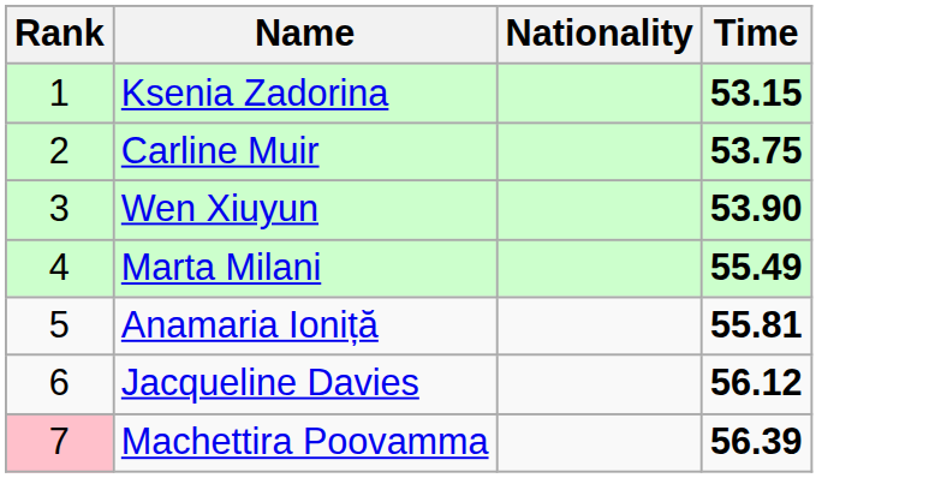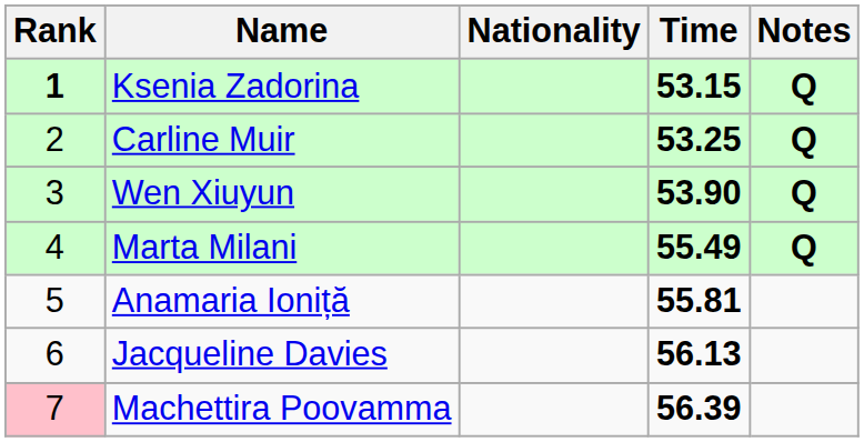+ column: Notes | Q | Q | Q | Q
Ksenia Zadorina | Rank: normal -> bold
Carline Muir | Time: 53.75 -> 53.25
Jacqueline Davies | Time: 56.12 -> 56.13
